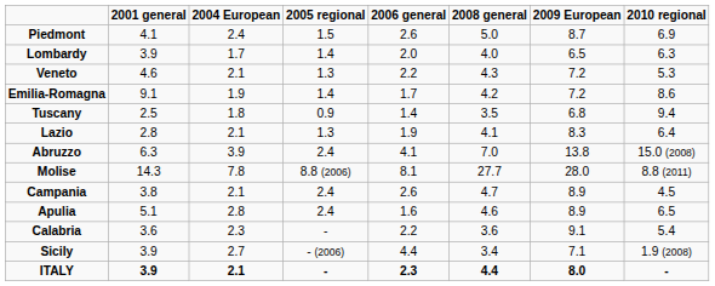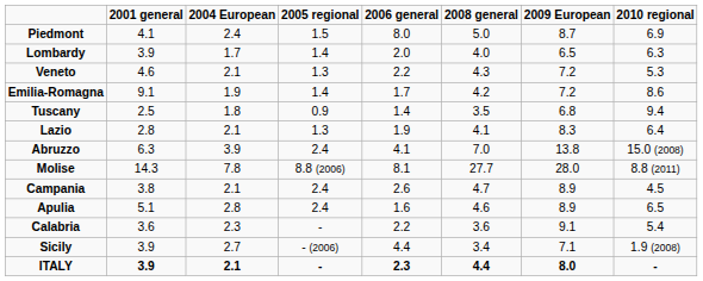Piedmont | 2006 general: 2.6 -> 8.0
